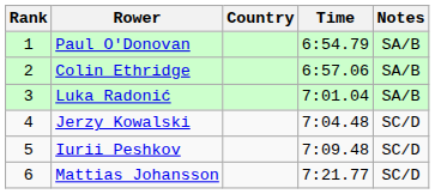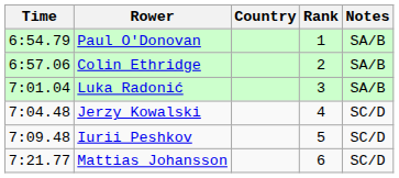columns swapped: Rank <-> Time
